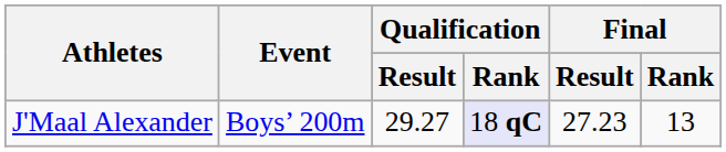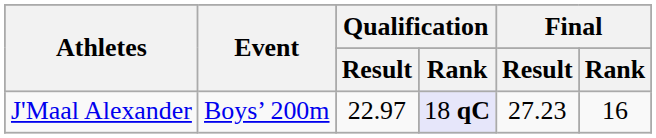J'Maal Alexander | Qualification / Result: 29.27 -> 22.97
J'Maal Alexander | Final / Rank: 13 -> 16
